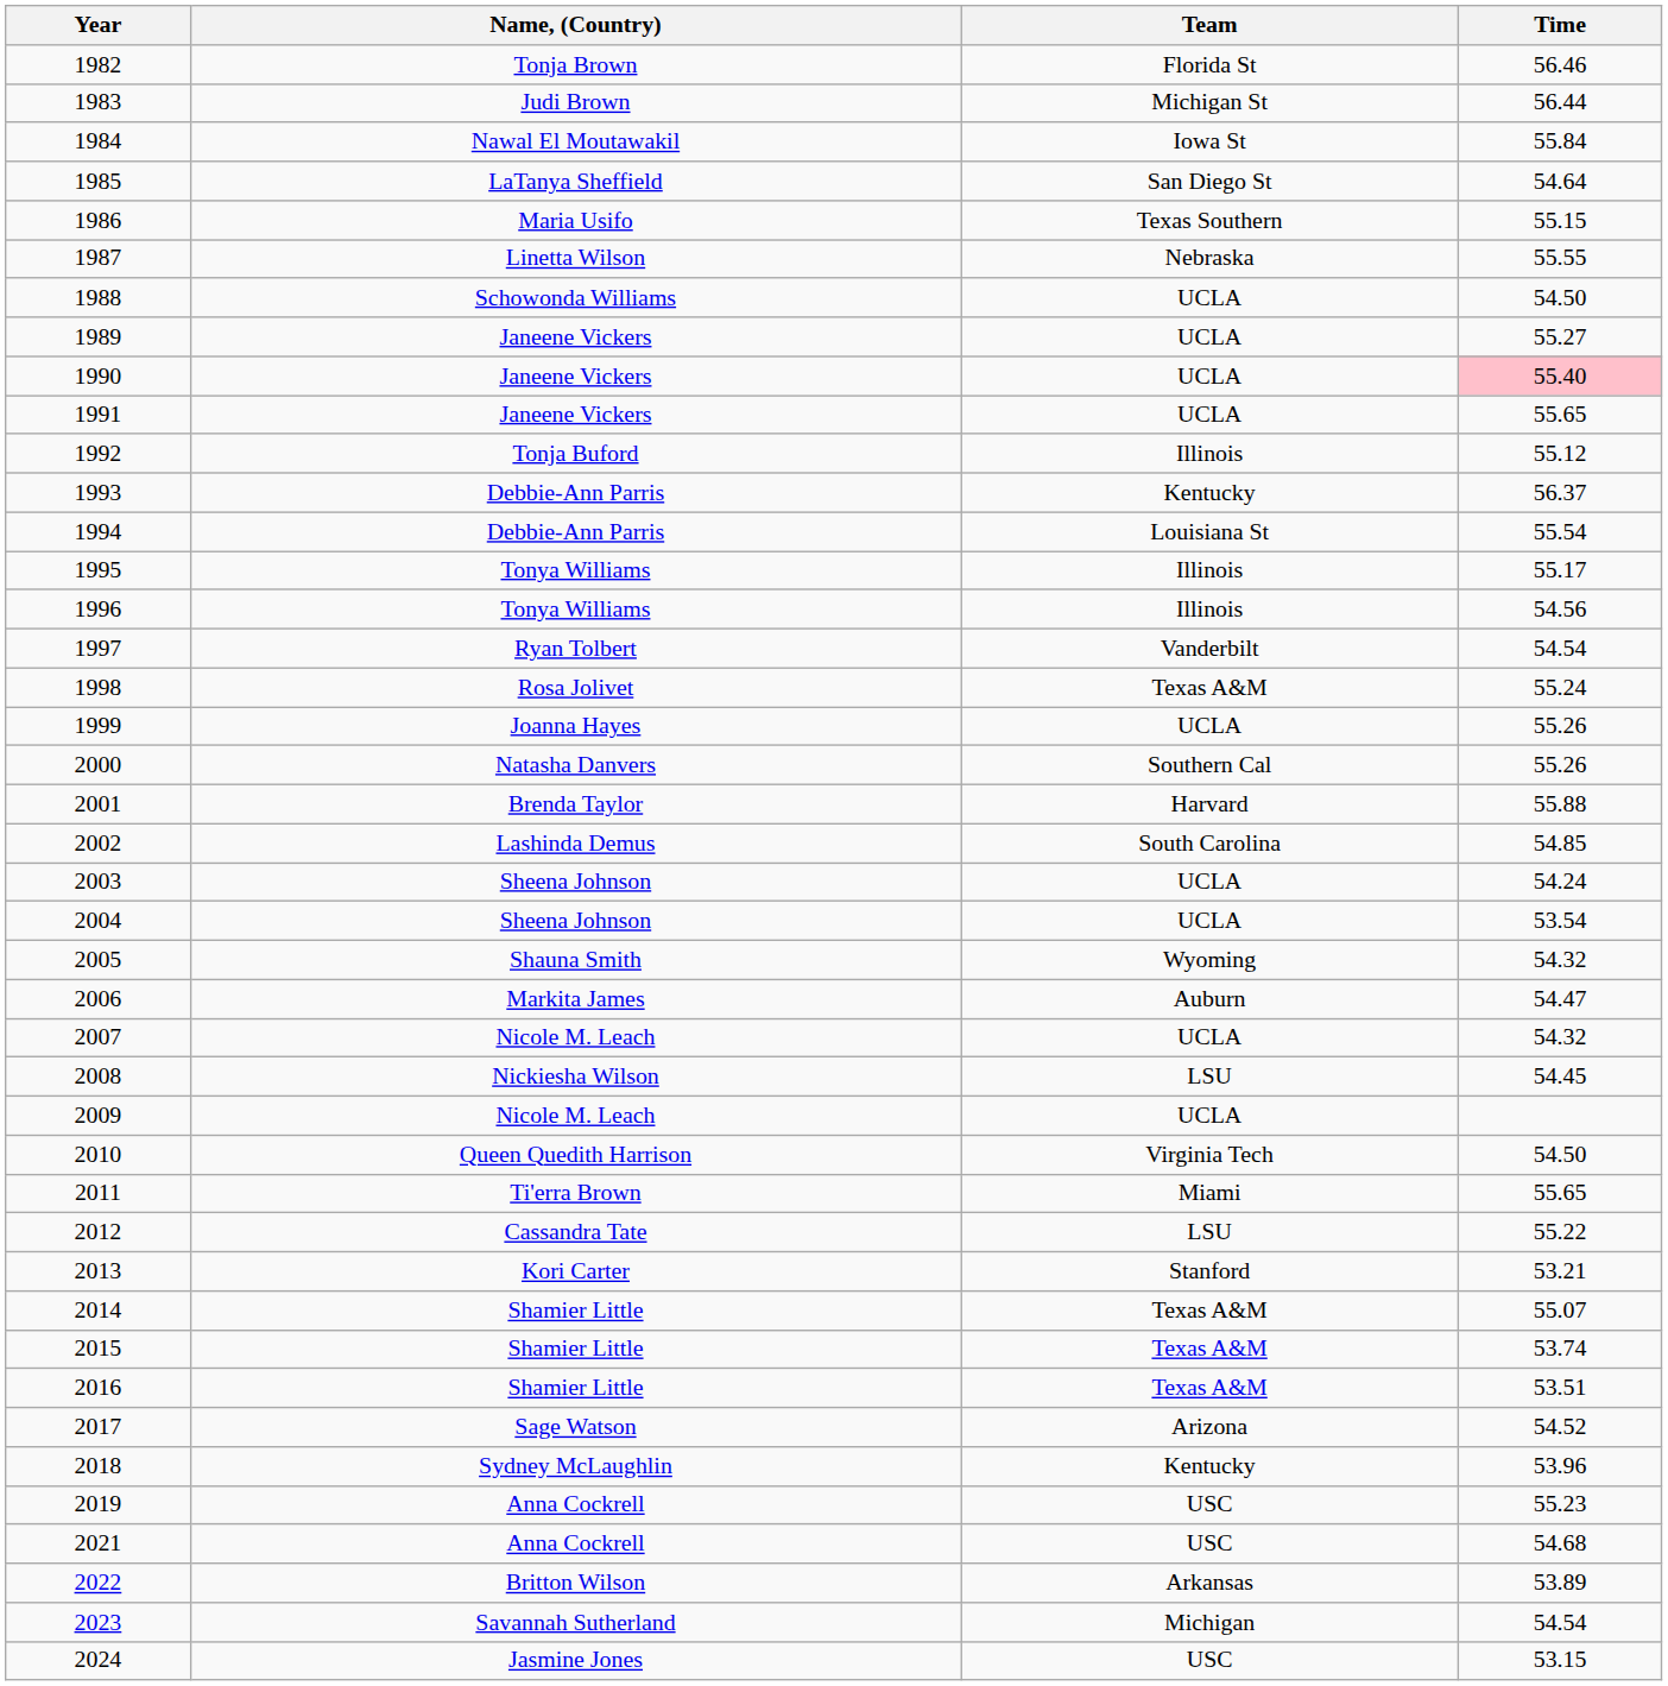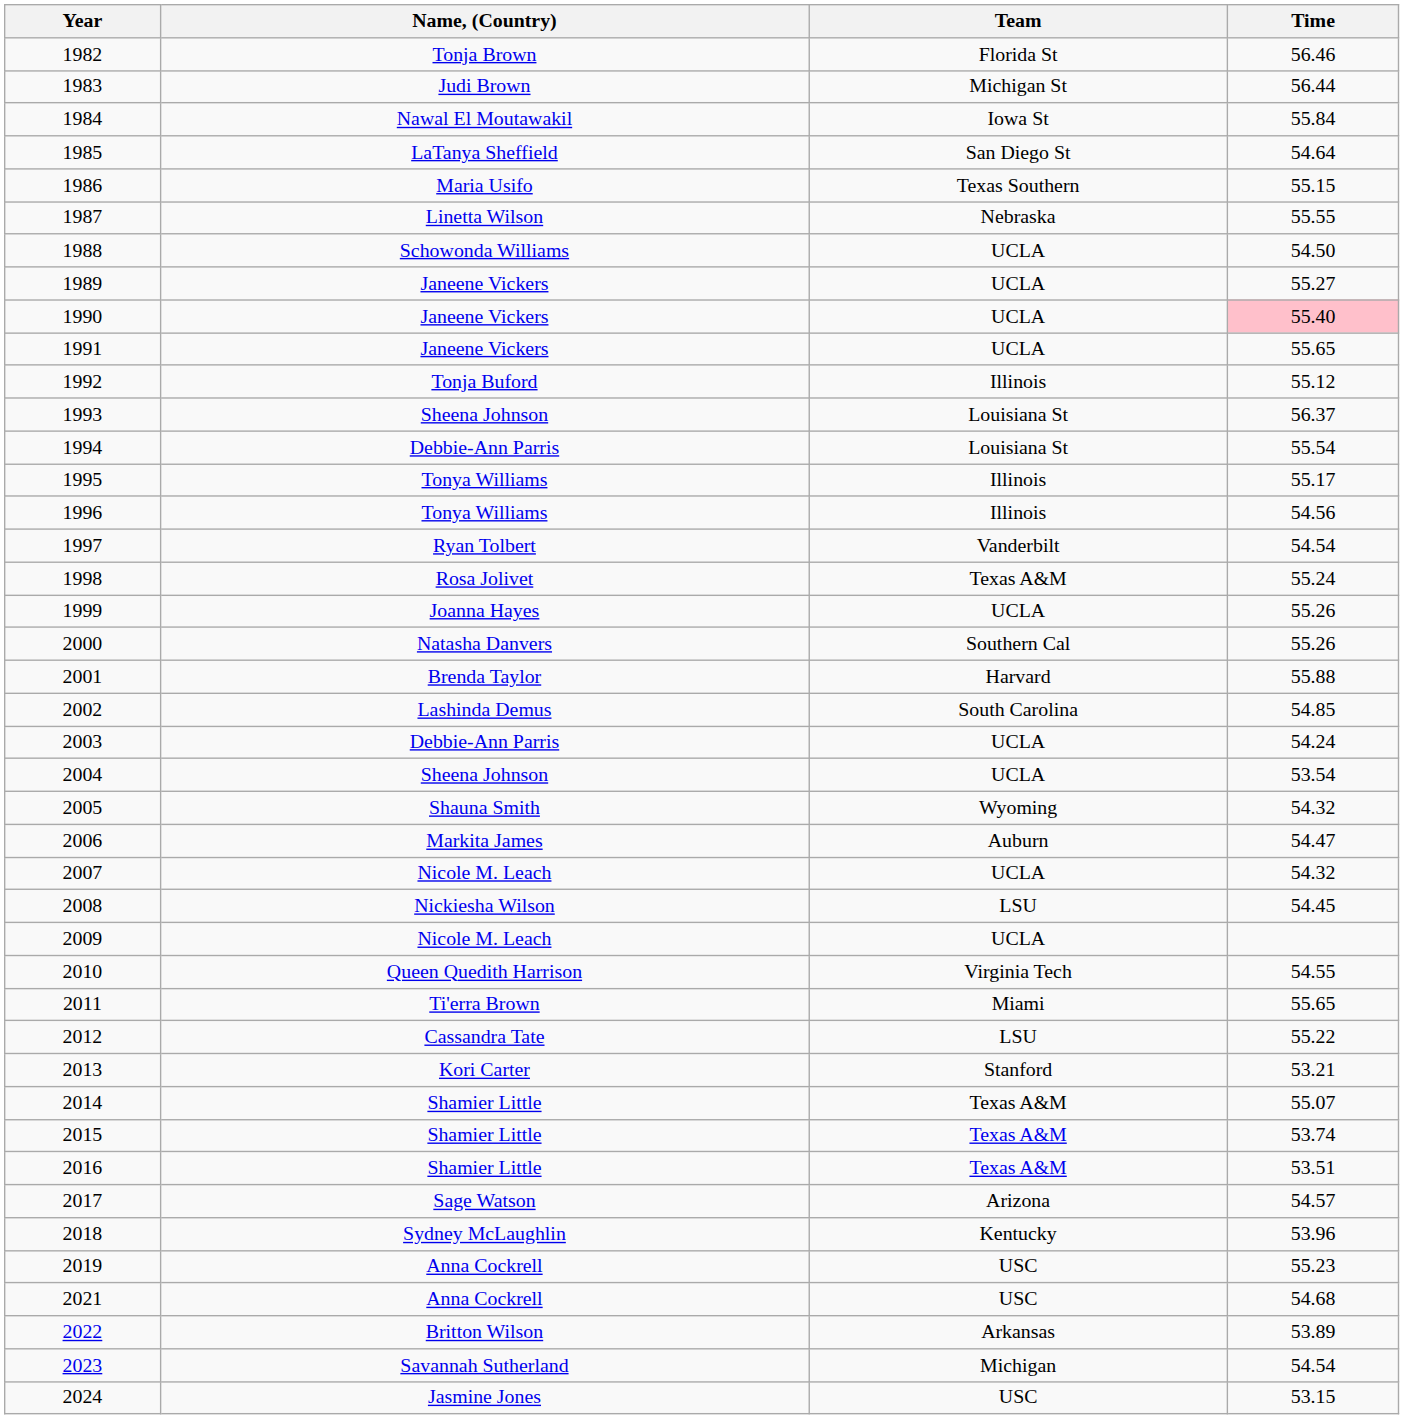1993 | Name, (Country): Debbie-Ann Parris -> Sheena Johnson
1993 | Team: Kentucky -> Louisiana St
2003 | Name, (Country): Sheena Johnson -> Debbie-Ann Parris
2010 | Time: 54.50 -> 54.55
2017 | Time: 54.52 -> 54.57
